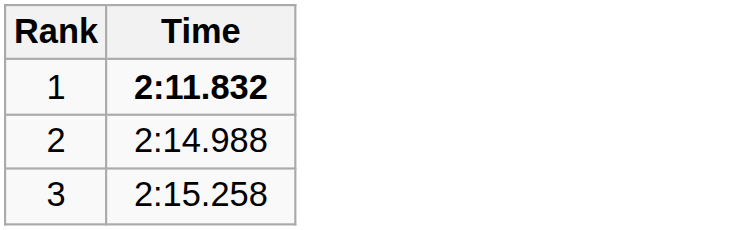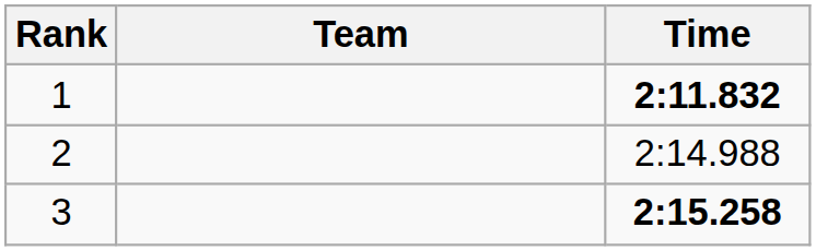+ column: Team
3 | Time: normal -> bold
